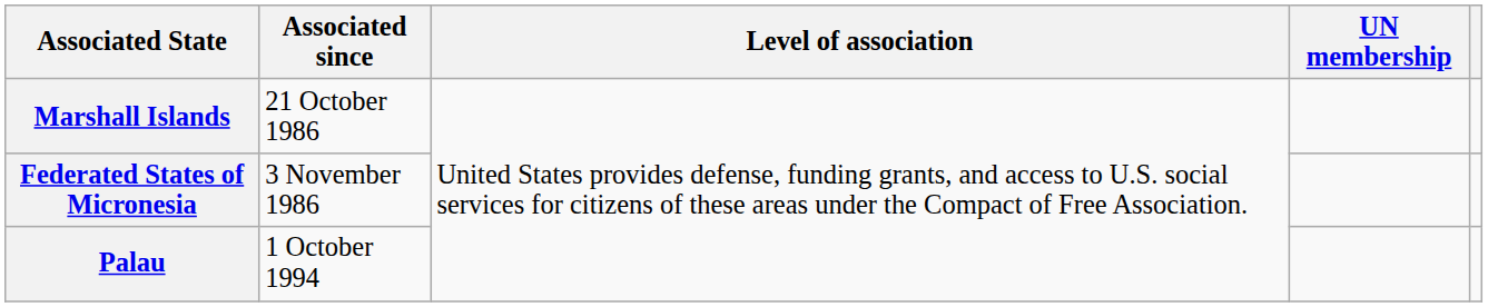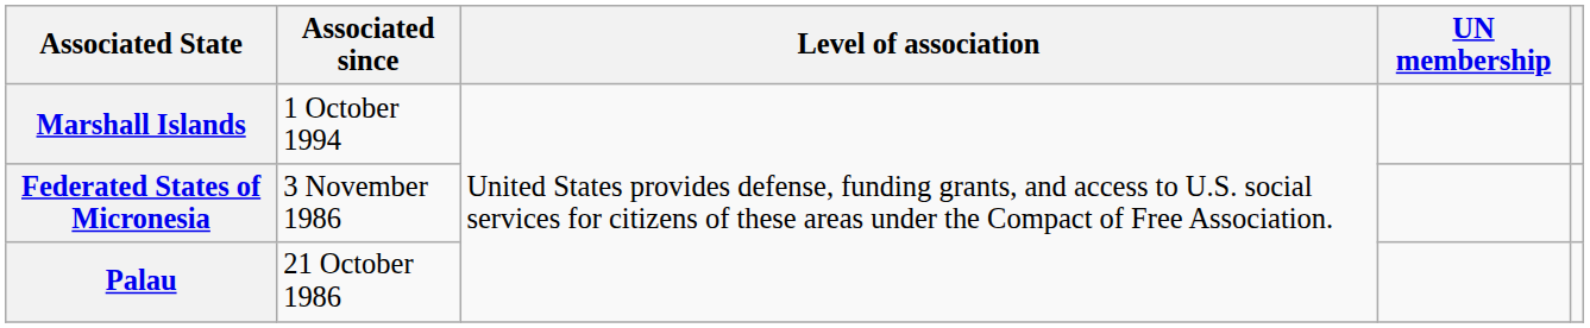Marshall Islands | Associated since: 21 October 1986 -> 1 October 1994
Palau | Associated since: 1 October 1994 -> 21 October 1986
